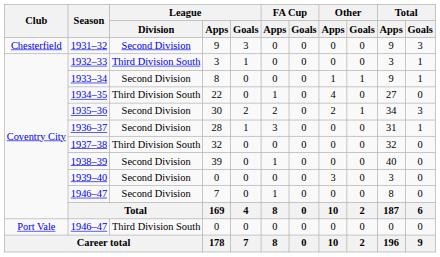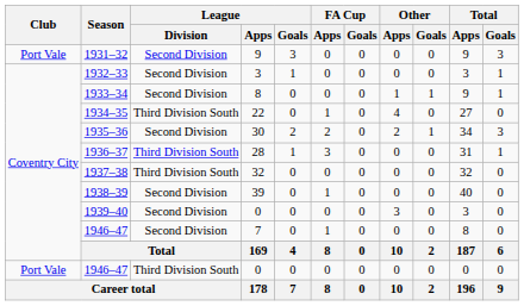1931–32 | Club: Chesterfield -> Port Vale
1932–33 | League / Division: Third Division South -> Second Division
1936–37 | League / Division: Second Division -> Third Division South
